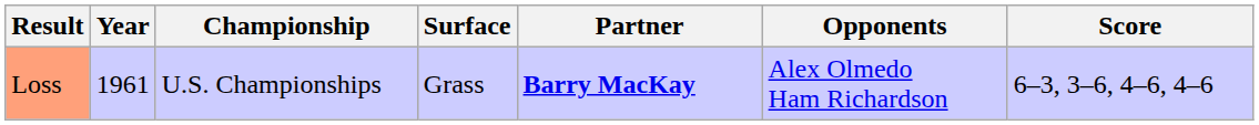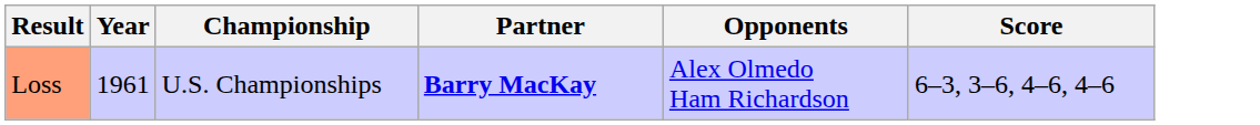- column: Surface | Grass
